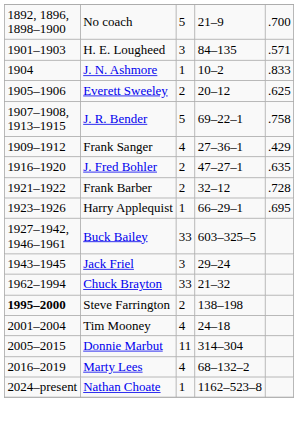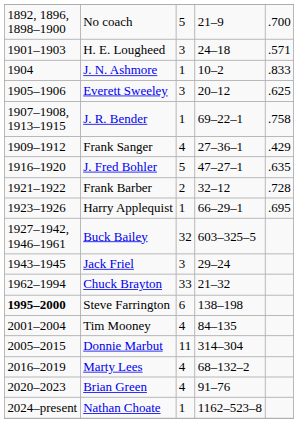H. E. Lougheed | column 4: 84–135 -> 24–18
Everett Sweeley | column 3: 2 -> 3
J. R. Bender | column 3: 5 -> 1
J. Fred Bohler | column 3: 2 -> 5
Buck Bailey | column 3: 33 -> 32
Steve Farrington | column 3: 2 -> 6
Tim Mooney | column 4: 24–18 -> 84–135
+ row: 2020–2023 | Brian Green | 4 | 91–76
